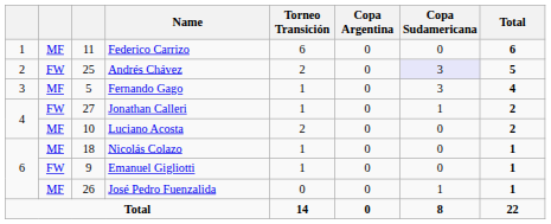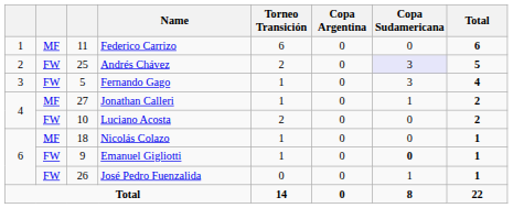Fernando Gago | column 2: MF -> FW
Jonathan Calleri | column 2: FW -> MF
Luciano Acosta | column 2: MF -> FW
Emanuel Gigliotti | Copa Sudamericana: normal -> bold
José Pedro Fuenzalida | column 2: MF -> FW
